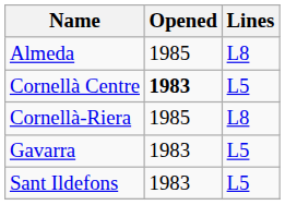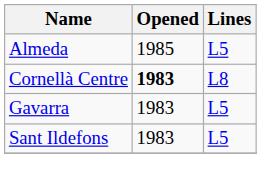Almeda | Lines: L8 -> L5
Cornellà Centre | Lines: L5 -> L8
- row: Cornellà-Riera | 1985 | L8
